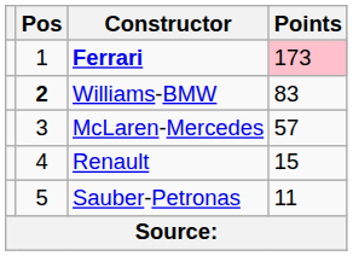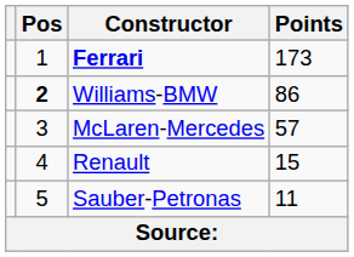Ferrari | Points: pink background -> no background
Williams-BMW | Points: 83 -> 86
